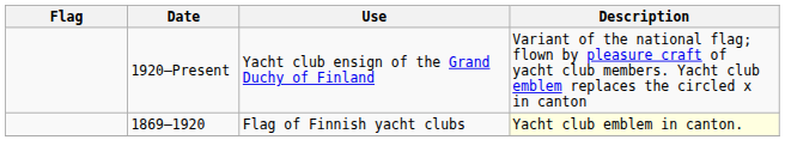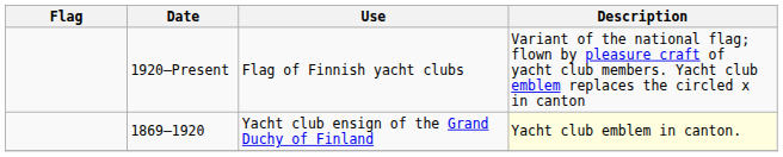1920–Present | Use: Yacht club ensign of the Grand Duchy of Finland -> Flag of Finnish yacht clubs
1869–1920 | Use: Flag of Finnish yacht clubs -> Yacht club ensign of the Grand Duchy of Finland
